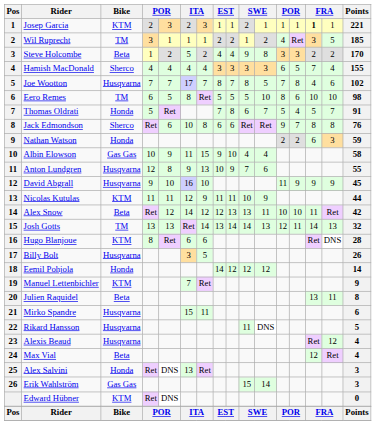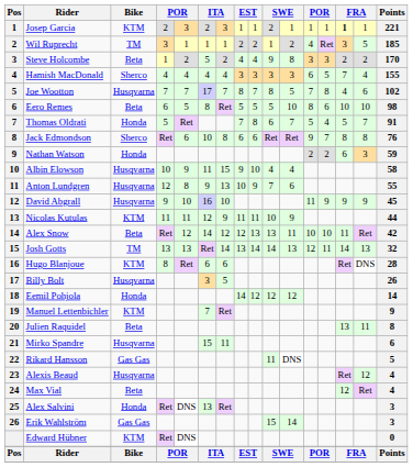Eero Remes | Bike: TM -> Beta
Albin Elowson | Bike: Gas Gas -> Husqvarna
Rikard Hansson | Bike: Husqvarna -> Gas Gas
